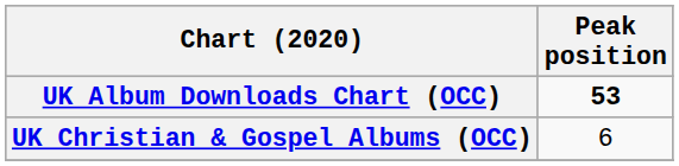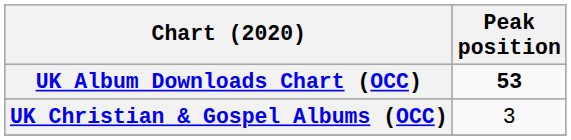UK Christian & Gospel Albums (OCC) | Peak position: 6 -> 3
